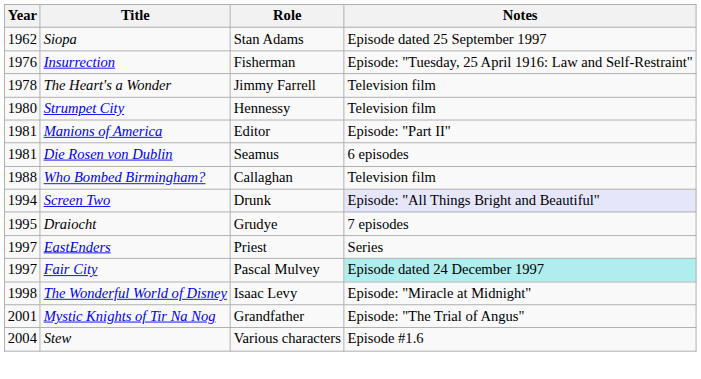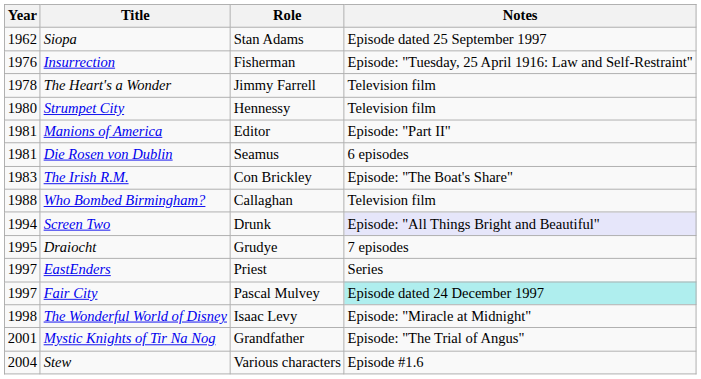+ row: 1983 | The Irish R.M. | Con Brickley | Episode: "The Boat's Share"
